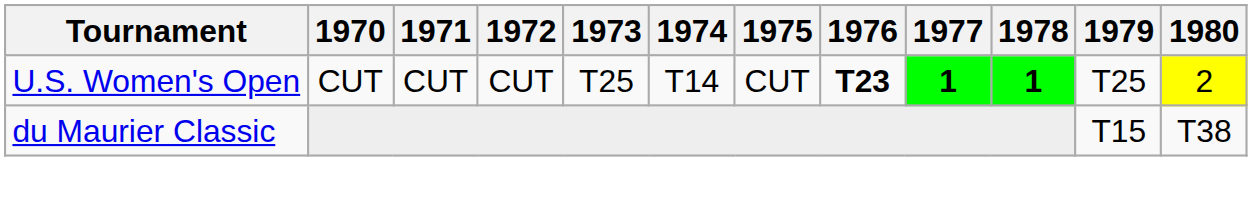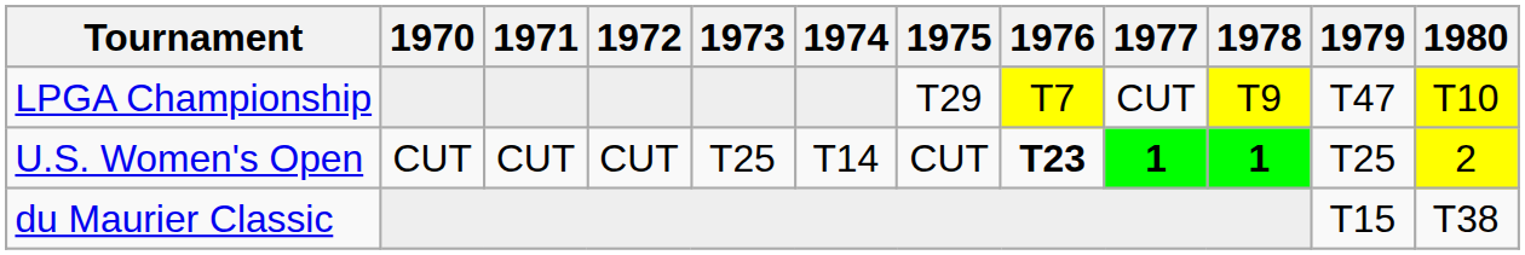+ row: LPGA Championship | T29 | T7 | CUT | T9 | T47 | T10
